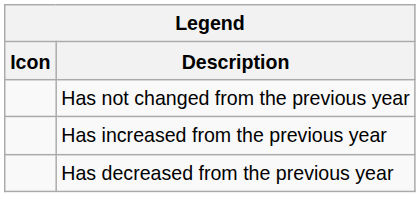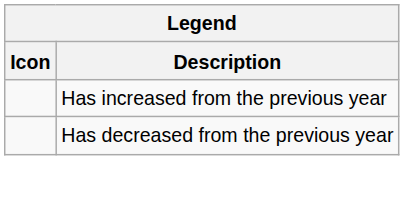- row: Has not changed from the previous year
